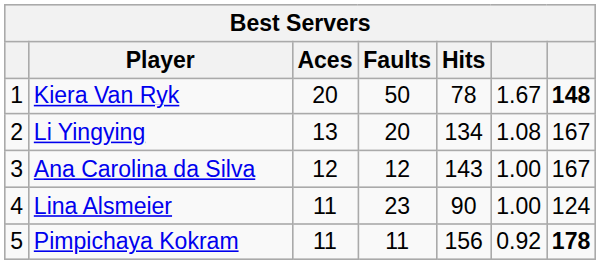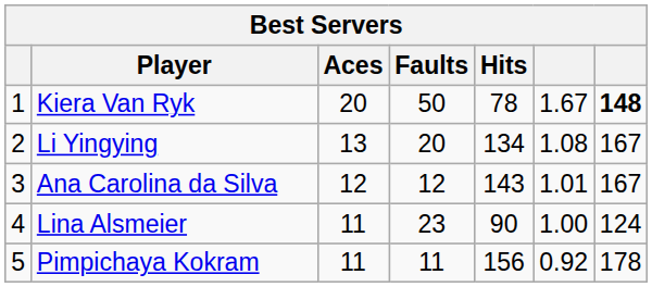Ana Carolina da Silva | column 6: 1.00 -> 1.01
Pimpichaya Kokram | column 7: bold -> normal
